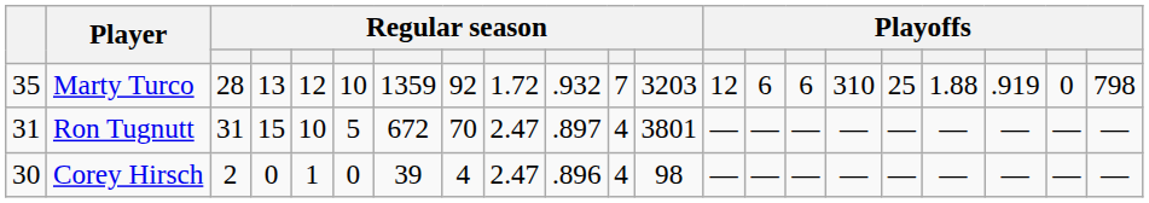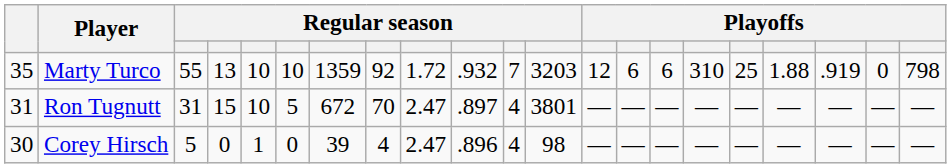Marty Turco | column 3: 28 -> 55
Marty Turco | column 5: 12 -> 10
Corey Hirsch | column 3: 2 -> 5
